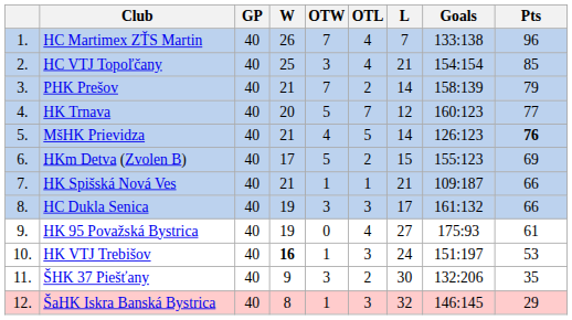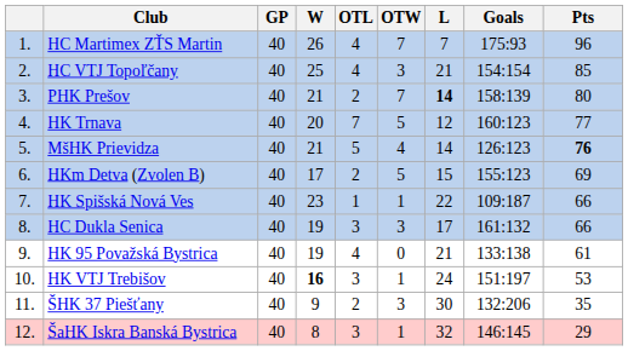columns swapped: OTW <-> OTL
HC Martimex ZŤS Martin | Goals: 133:138 -> 175:93
PHK Prešov | L: normal -> bold
PHK Prešov | Pts: 79 -> 80
HK Spišská Nová Ves | W: 21 -> 23
HK Spišská Nová Ves | L: 21 -> 22
HK 95 Považská Bystrica | L: 27 -> 21
HK 95 Považská Bystrica | Goals: 175:93 -> 133:138
